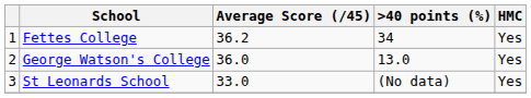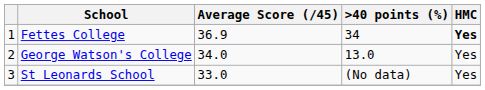Fettes College | Average Score (/45): 36.2 -> 36.9
Fettes College | HMC: normal -> bold
George Watson's College | Average Score (/45): 36.0 -> 34.0
